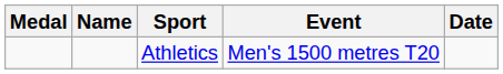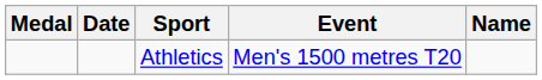columns swapped: Name <-> Date
